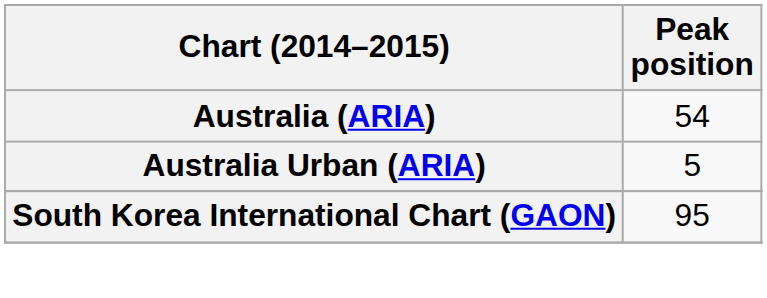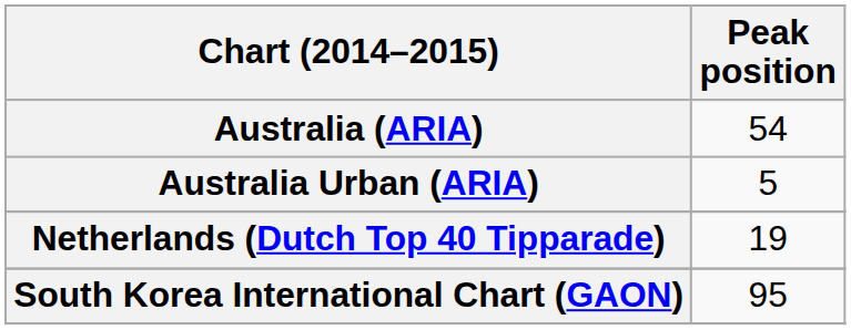+ row: Netherlands (Dutch Top 40 Tipparade) | 19
